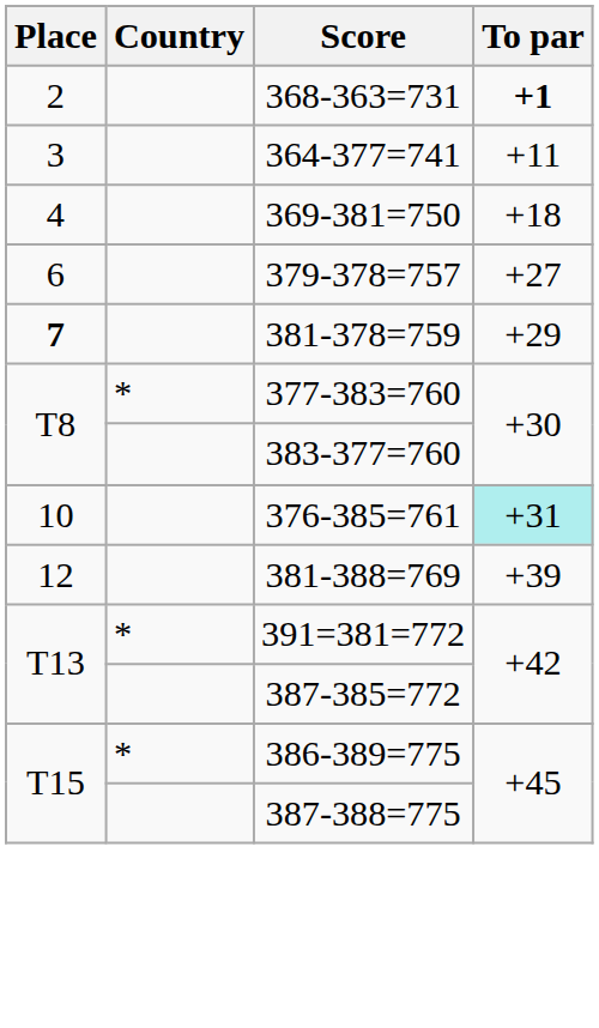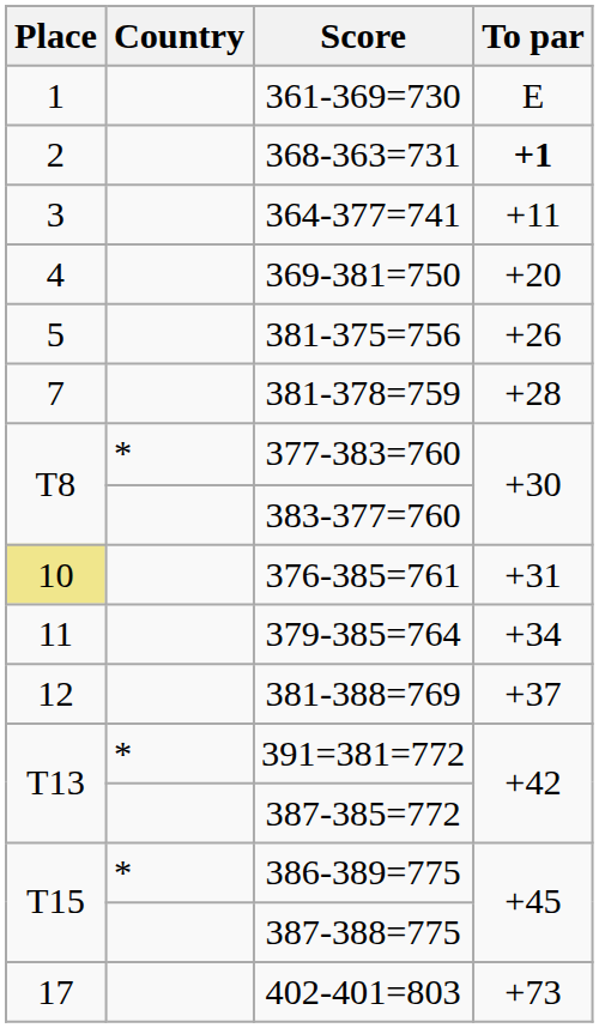+ row: 1 | 361-369=730 | E
369-381=750 | To par: +18 -> +20
+ row: 5 | 381-375=756 | +26
- row: 6 | 379-378=757 | +27
381-378=759 | Place: bold -> normal
381-378=759 | To par: +29 -> +28
376-385=761 | Place: no background -> khaki background
376-385=761 | To par: paleturquoise background -> no background
+ row: 11 | 379-385=764 | +34
381-388=769 | To par: +39 -> +37
+ row: 17 | 402-401=803 | +73
